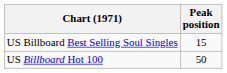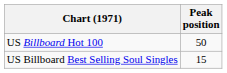rows swapped: US Billboard Hot 100 <-> US Billboard Best Selling Soul Singles
